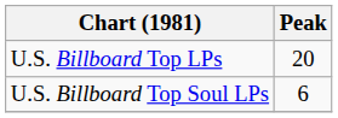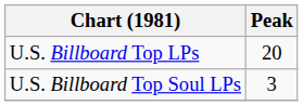U.S. Billboard Top Soul LPs | Peak: 6 -> 3
